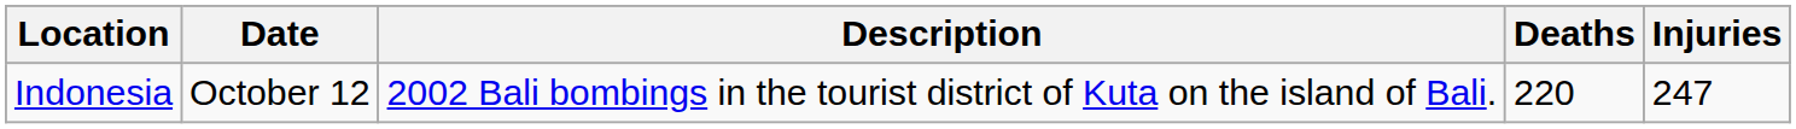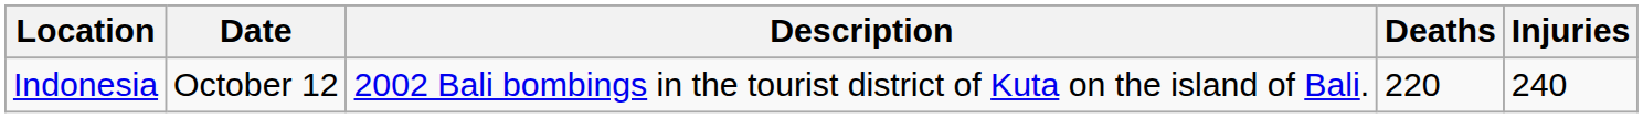Indonesia | Injuries: 247 -> 240
